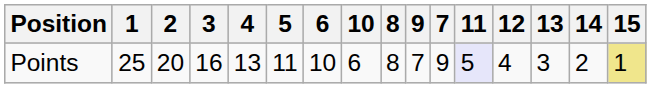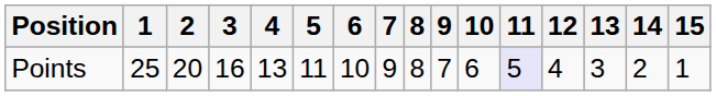columns swapped: 7 <-> 10
Points | 15: khaki background -> no background
